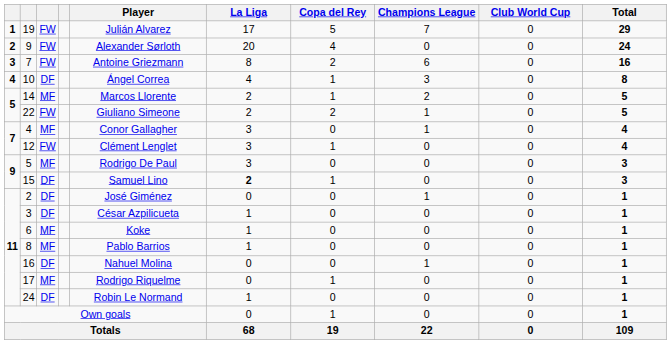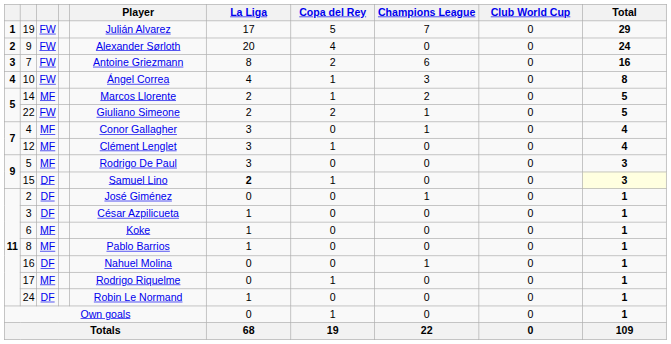10 | column 3: DF -> FW
12 | column 3: FW -> MF
15 | Total: no background -> lightyellow background
